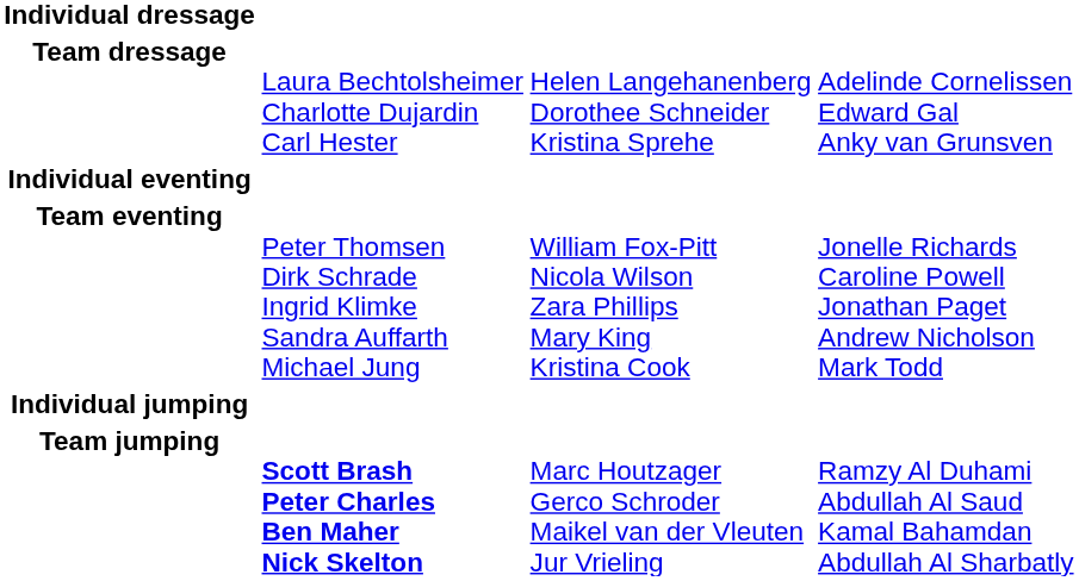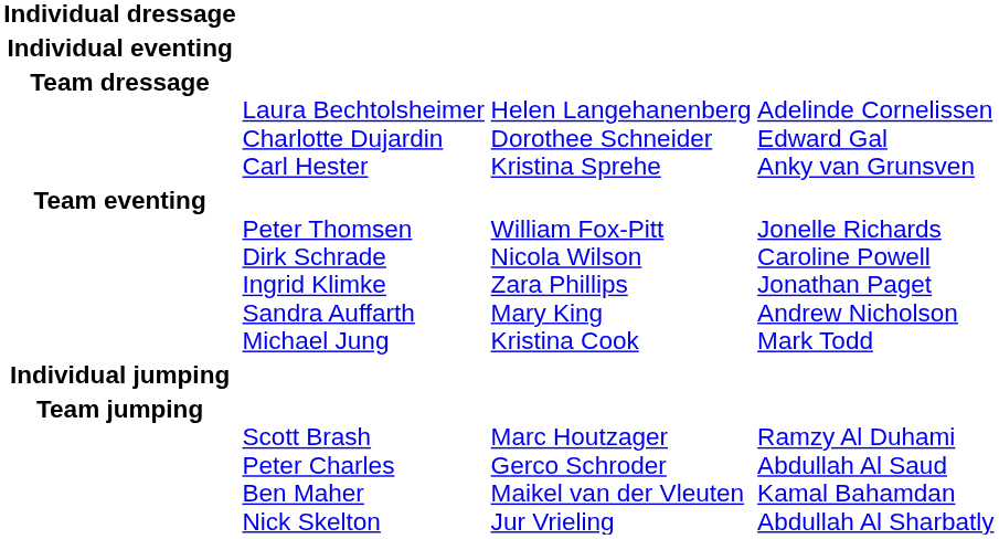rows swapped: Team dressage <-> Individual eventing
Team jumping | column 2: bold -> normal
